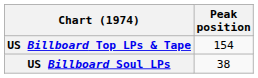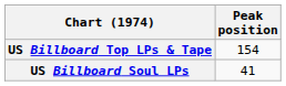US Billboard Soul LPs | Peak position: 38 -> 41
